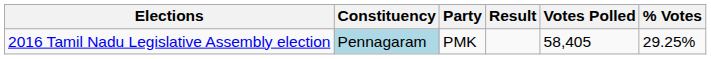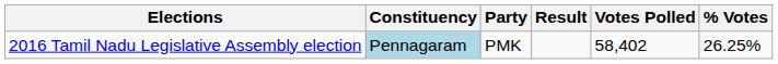2016 Tamil Nadu Legislative Assembly election | Votes Polled: 58,405 -> 58,402
2016 Tamil Nadu Legislative Assembly election | % Votes: 29.25% -> 26.25%
